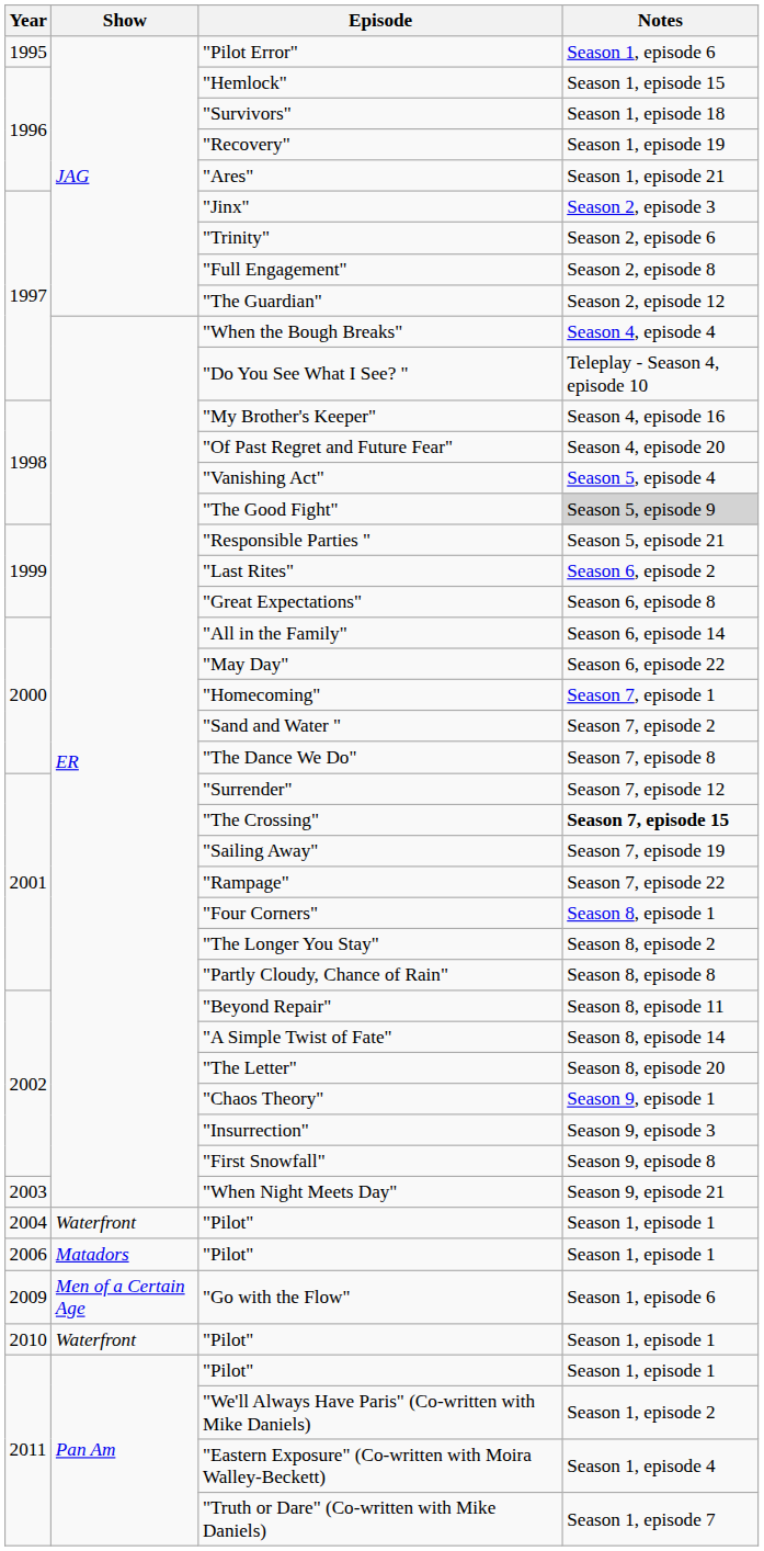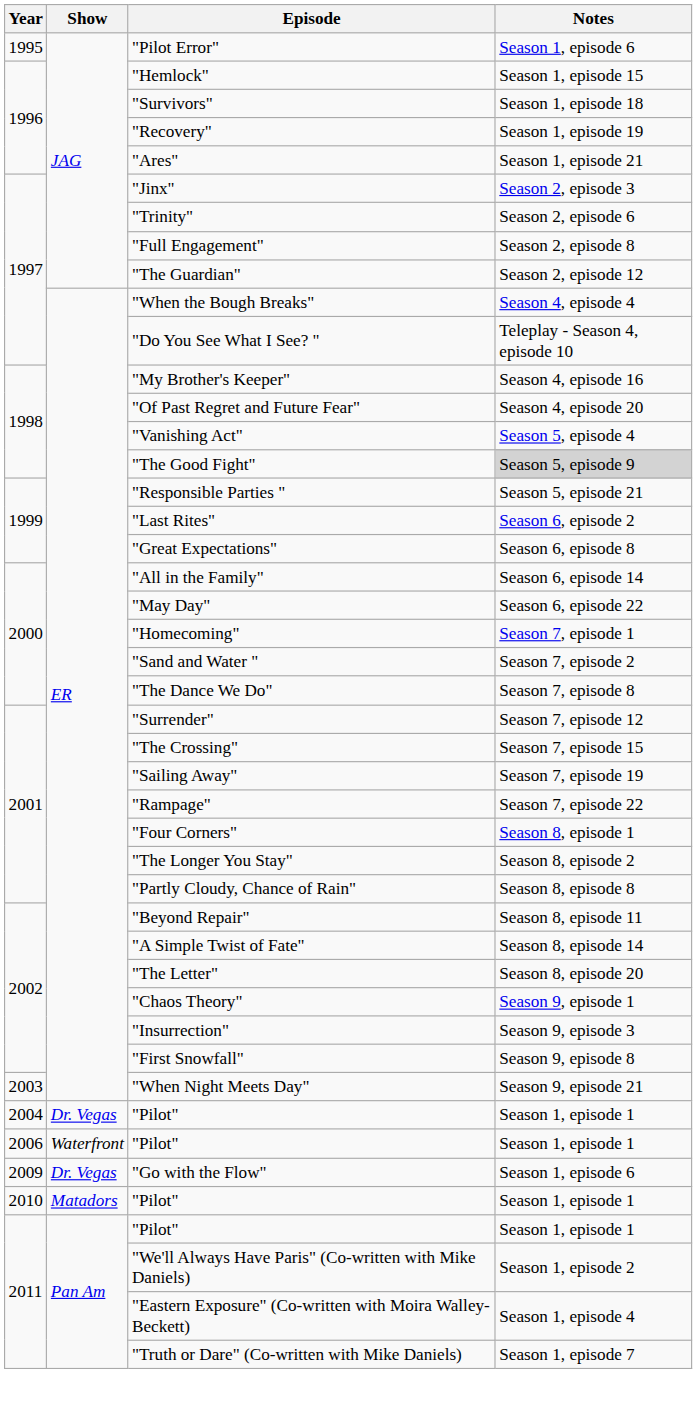"The Crossing" | Notes: bold -> normal
2004 / "Pilot" | Show: Waterfront -> Dr. Vegas
2006 / "Pilot" | Show: Matadors -> Waterfront
"Go with the Flow" | Show: Men of a Certain Age -> Dr. Vegas
2010 / "Pilot" | Show: Waterfront -> Matadors
